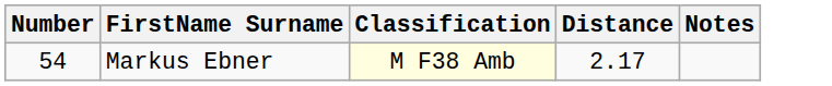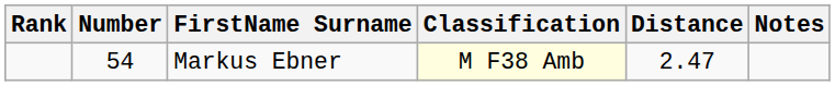+ column: Rank
Markus Ebner | Distance: 2.17 -> 2.47
